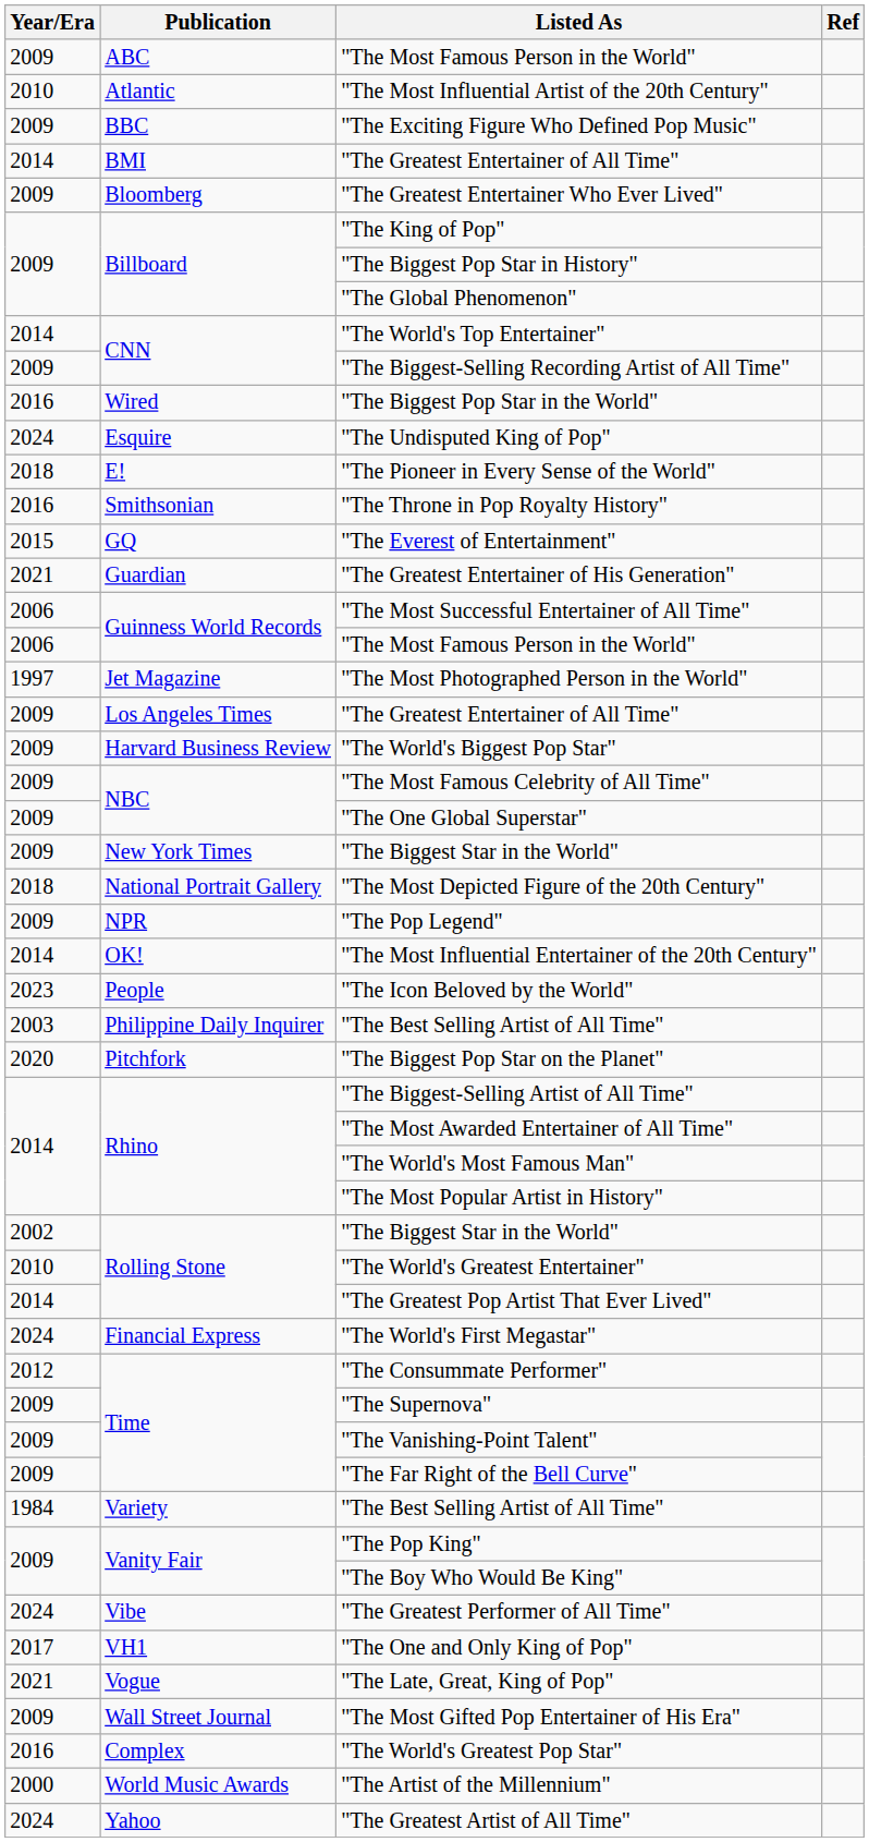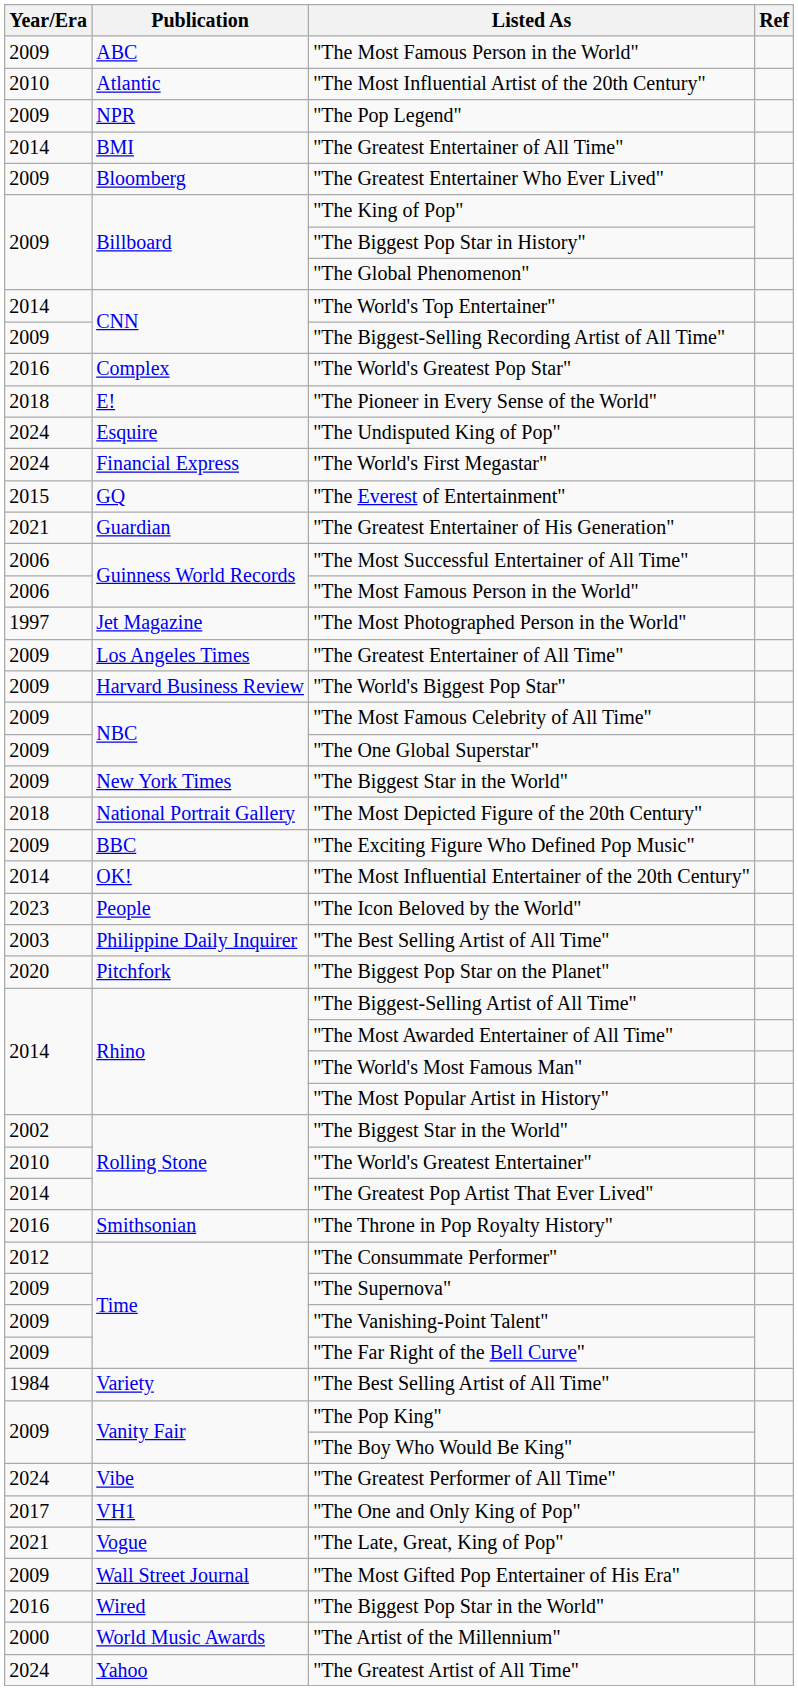rows swapped: "The Exciting Figure Who Defined Pop Music" <-> "The Pop Legend"
rows swapped: "The World's Greatest Pop Star" <-> "The Biggest Pop Star in the World"
rows swapped: "The Pioneer in Every Sense of the World" <-> "The Undisputed King of Pop"
rows swapped: "The World's First Megastar" <-> "The Throne in Pop Royalty History"
